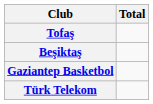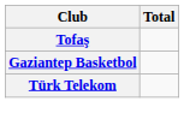- row: Beşiktaş
